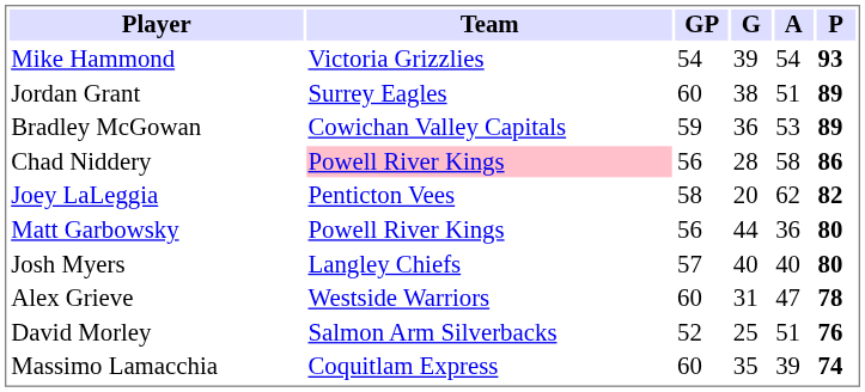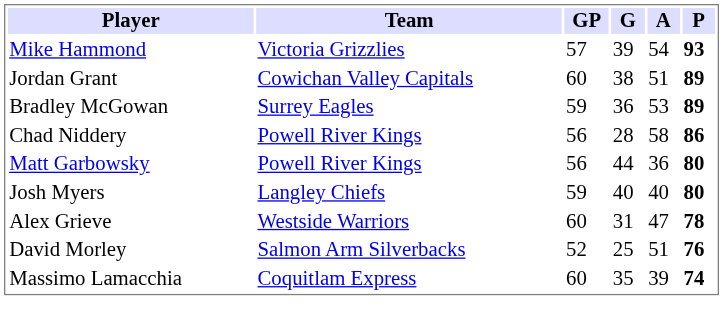Mike Hammond | GP: 54 -> 57
Jordan Grant | Team: Surrey Eagles -> Cowichan Valley Capitals
Bradley McGowan | Team: Cowichan Valley Capitals -> Surrey Eagles
Chad Niddery | Team: pink background -> no background
- row: Joey LaLeggia | Penticton Vees | 58 | 20 | 62 | 82
Josh Myers | GP: 57 -> 59
